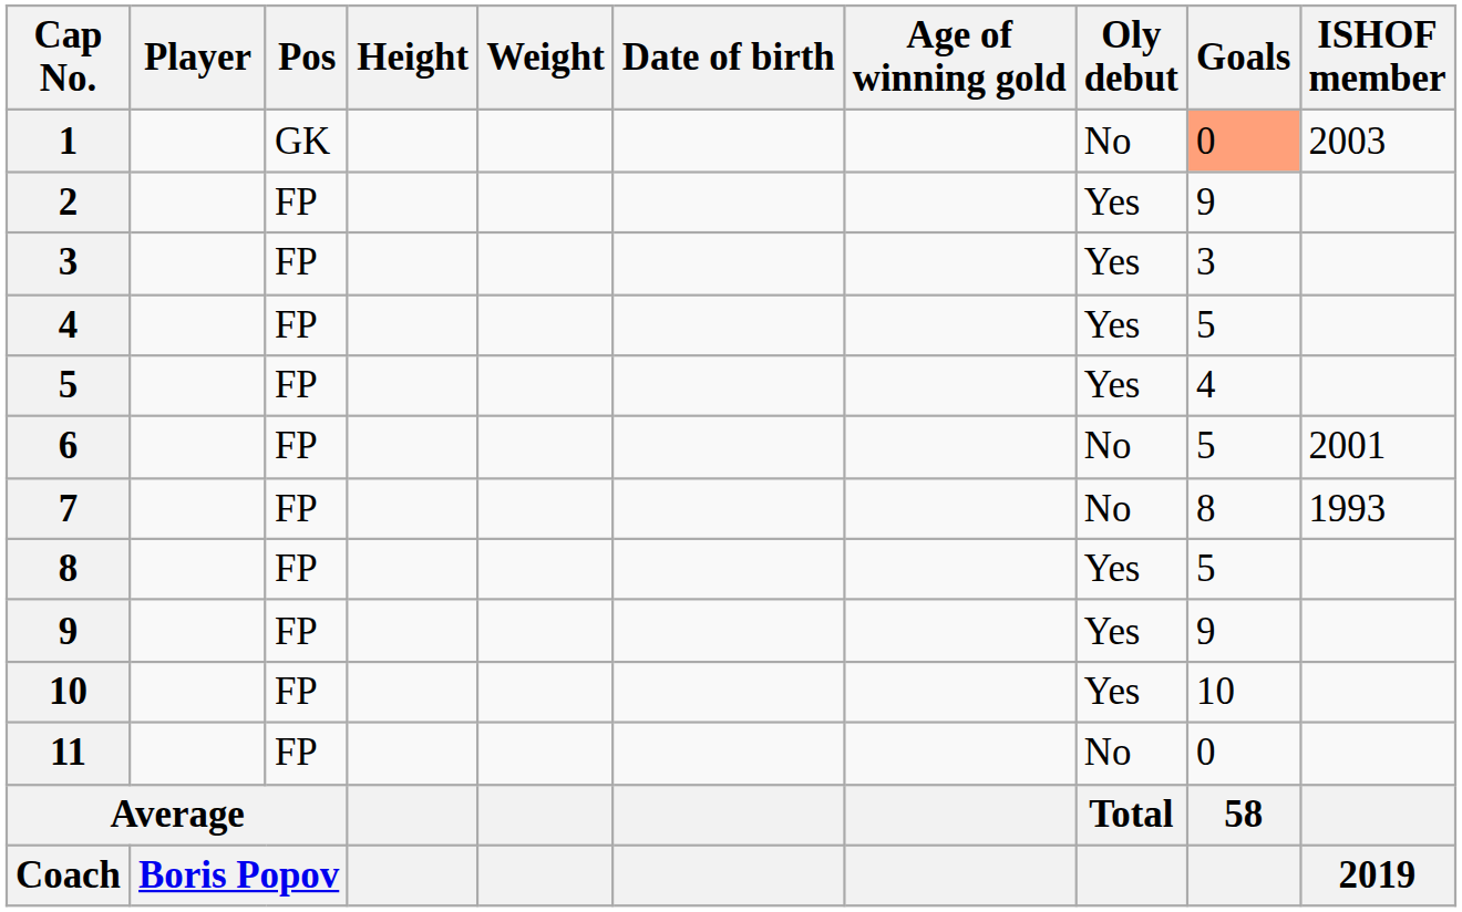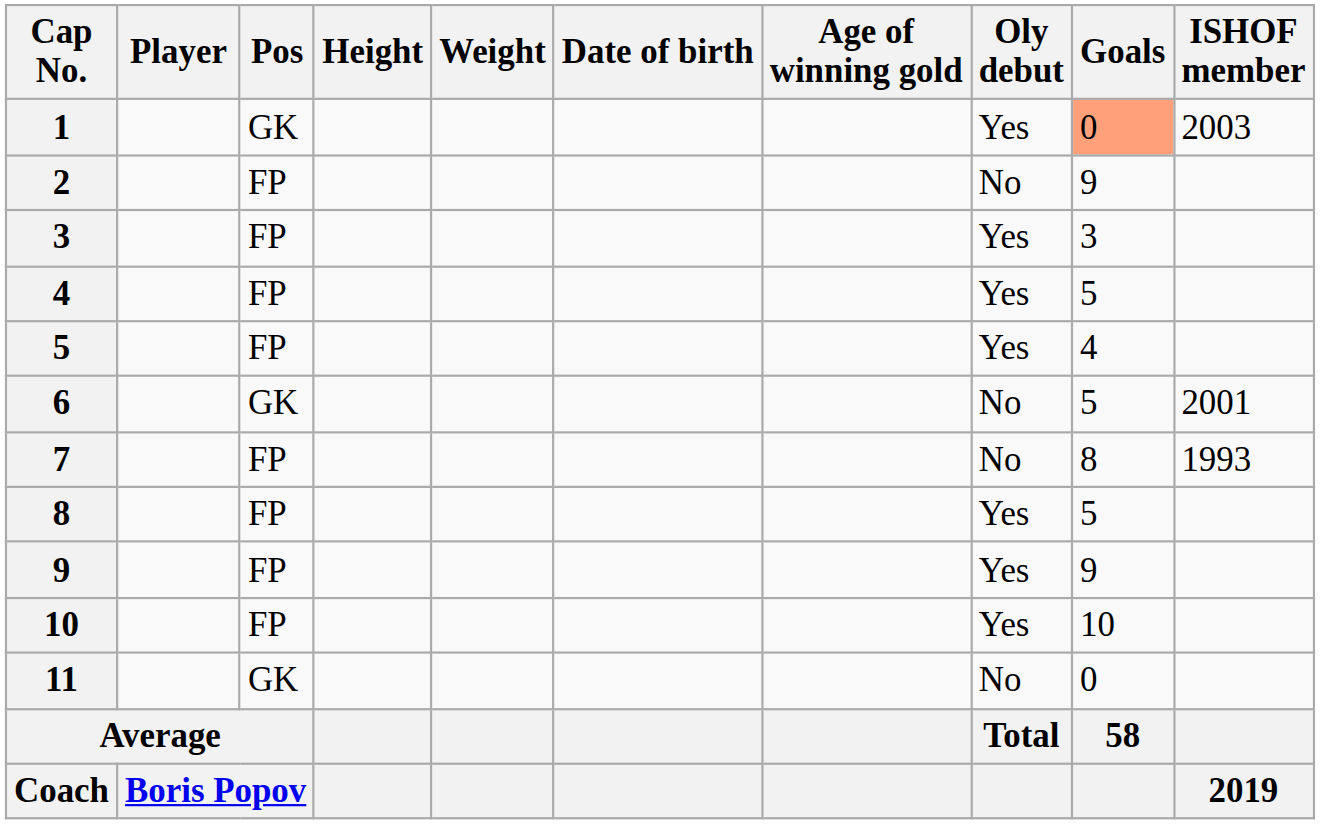1 | Oly debut: No -> Yes
2 | Oly debut: Yes -> No
6 | Pos: FP -> GK
11 | Pos: FP -> GK
